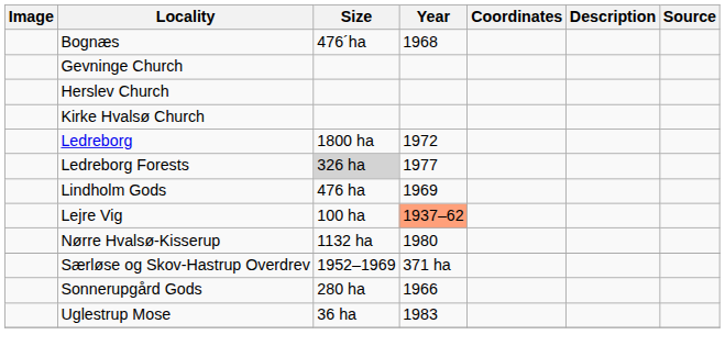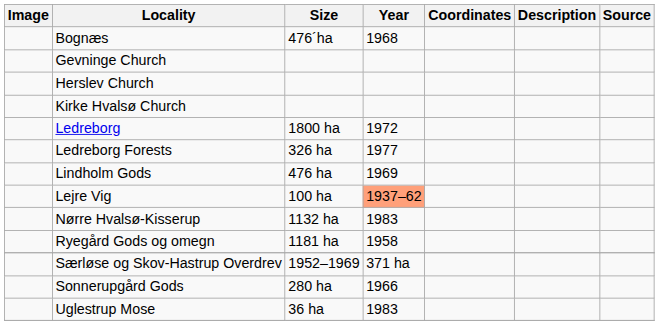Ledreborg Forests | Size: lightgrey background -> no background
Nørre Hvalsø-Kisserup | Year: 1980 -> 1983
+ row: Ryegård Gods og omegn | 1181 ha | 1958
